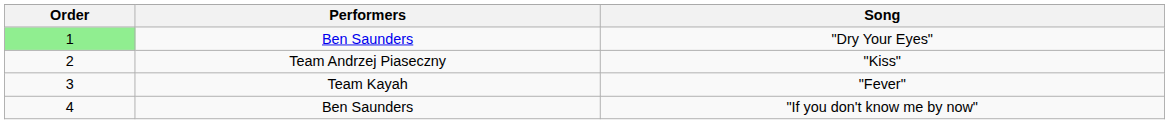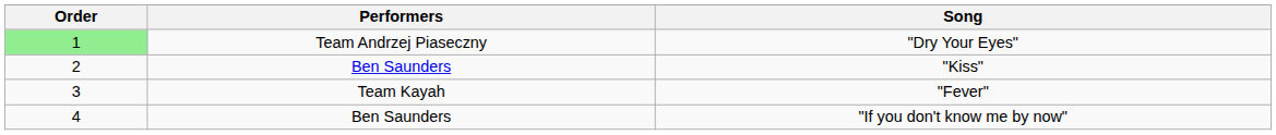"Dry Your Eyes" | Performers: Ben Saunders -> Team Andrzej Piaseczny
"Kiss" | Performers: Team Andrzej Piaseczny -> Ben Saunders
